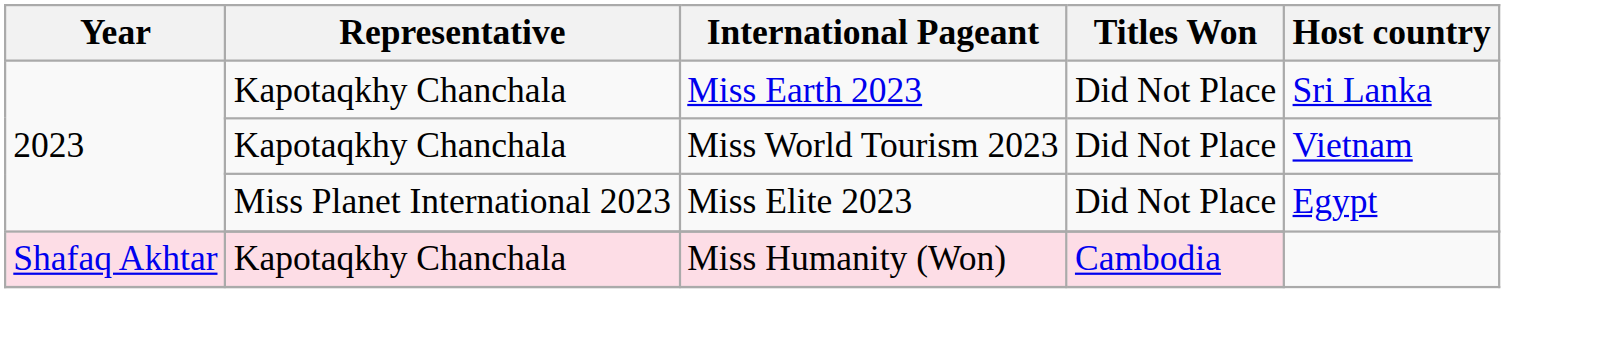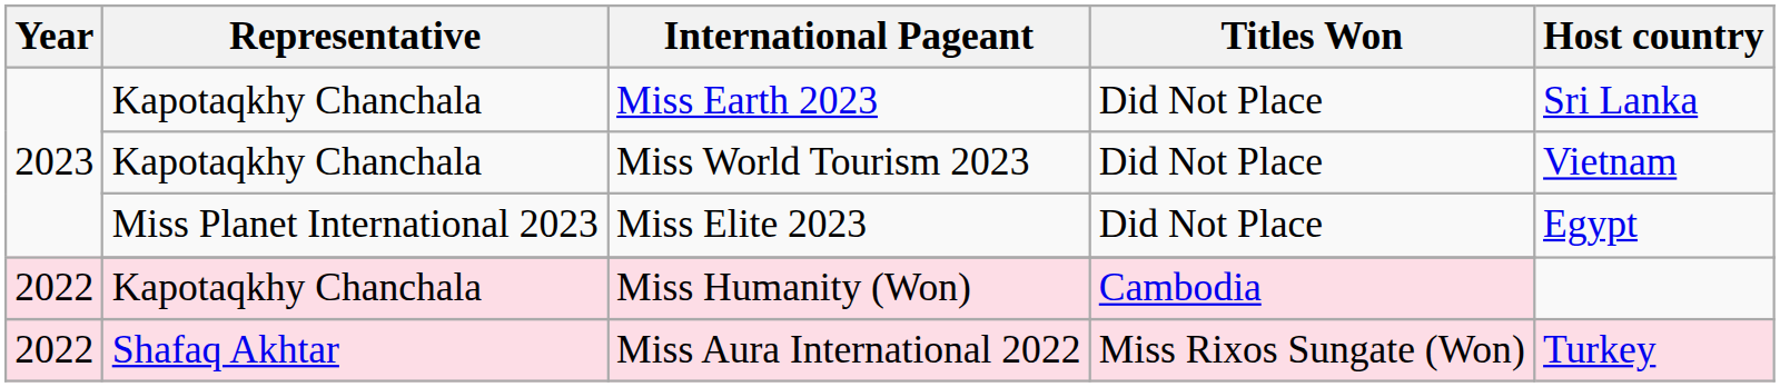Miss Humanity (Won) | Year: Shafaq Akhtar -> 2022
+ row: 2022 | Shafaq Akhtar | Miss Aura International 2022 | Miss Rixos Sungate (Won) | Turkey
